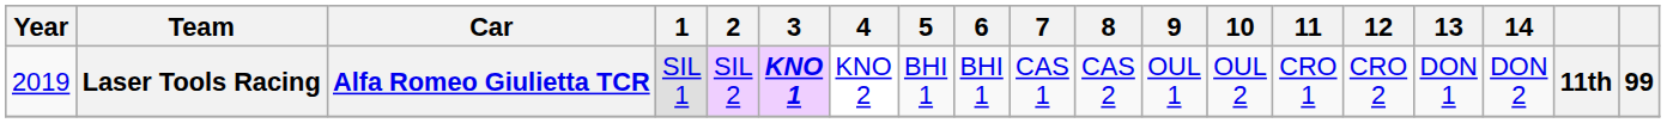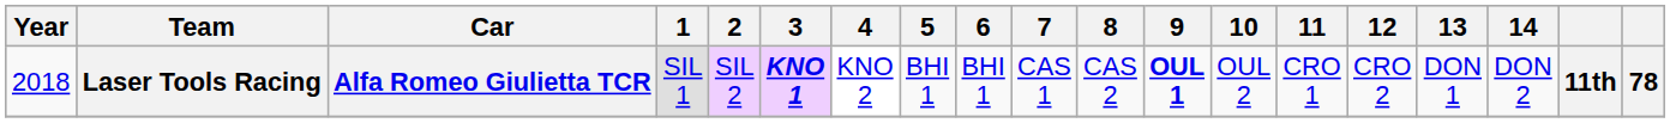Laser Tools Racing | Year: 2019 -> 2018
Laser Tools Racing | 9: normal -> bold
Laser Tools Racing | column 19: 99 -> 78
